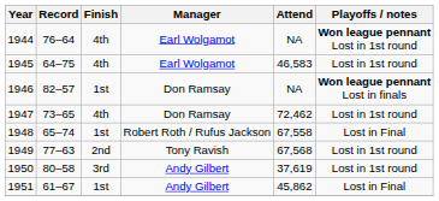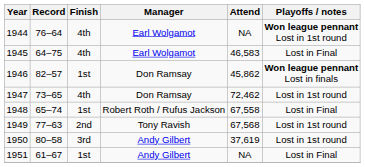1945 | Playoffs / notes: Lost in 1st round -> Lost in Final
1946 | Attend: NA -> 45,862
1951 | Attend: 45,862 -> NA
